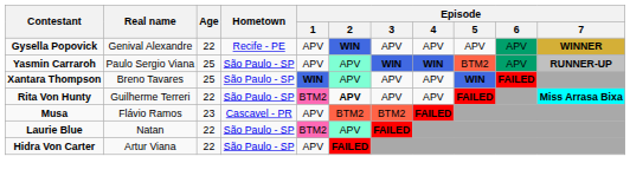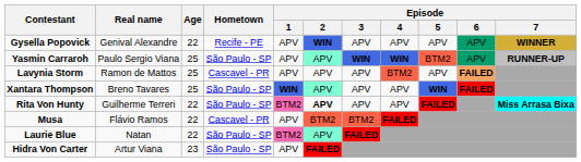+ row: Lavynia Storm | Ramon de Mattos | 25 | Cascavel - PR | APV | APV | APV | BTM2 | APV | FAILED
Musa | Age: 23 -> 22
Hidra Von Carter | Age: 22 -> 23
